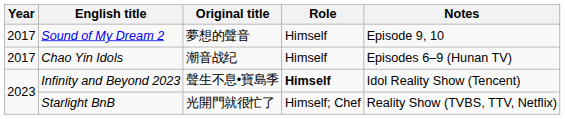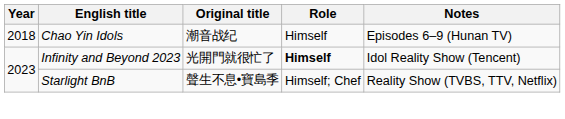- row: 2017 | Sound of My Dream 2 | 夢想的聲音 | Himself | Episode 9, 10
Chao Yin Idols | Year: 2017 -> 2018
Infinity and Beyond 2023 | Original title: 聲生不息•寶島季 -> 光開門就很忙了
Starlight BnB | Original title: 光開門就很忙了 -> 聲生不息•寶島季
